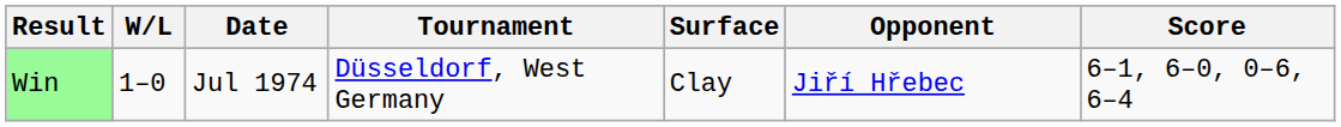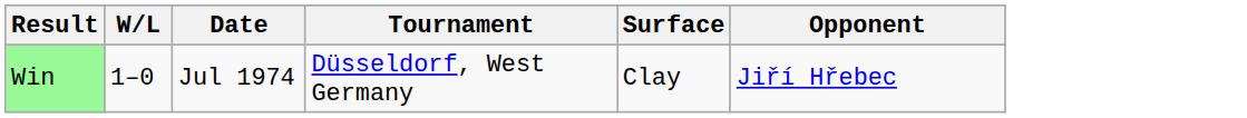- column: Score | 6–1, 6–0, 0–6, 6–4
